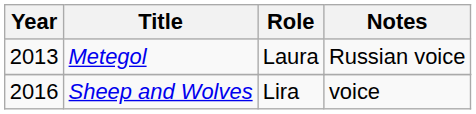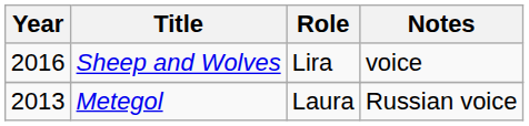rows swapped: Metegol <-> Sheep and Wolves
